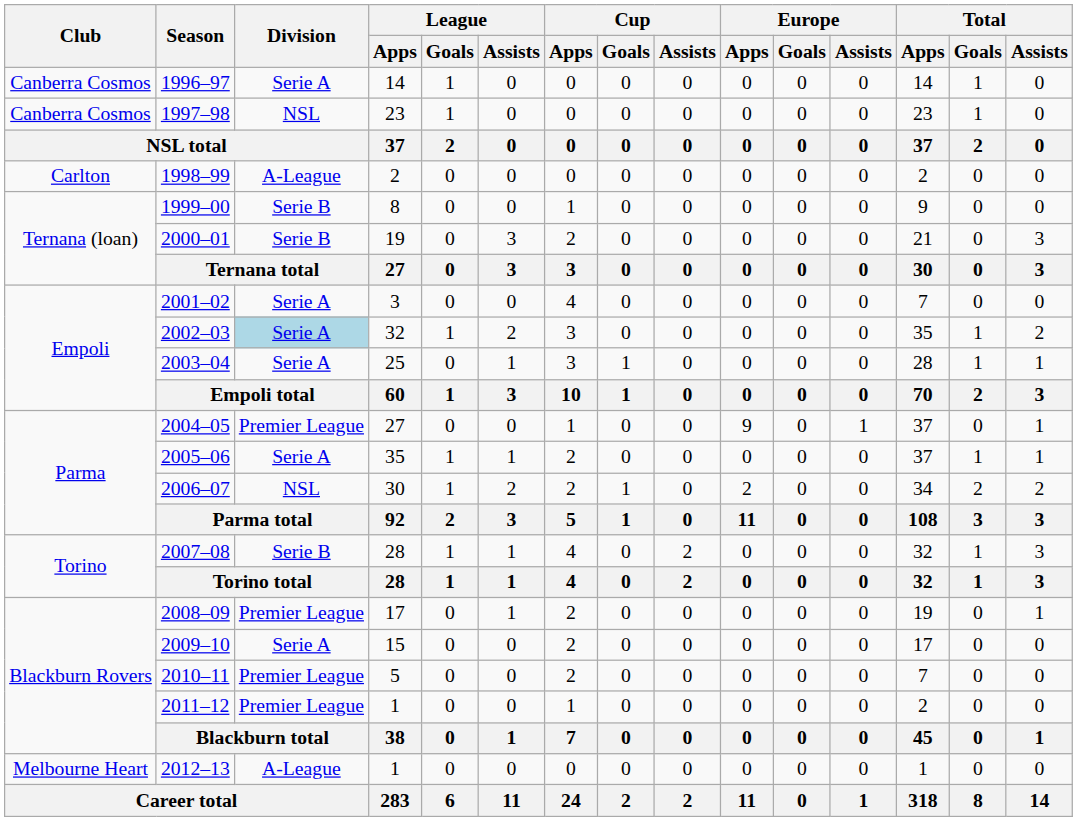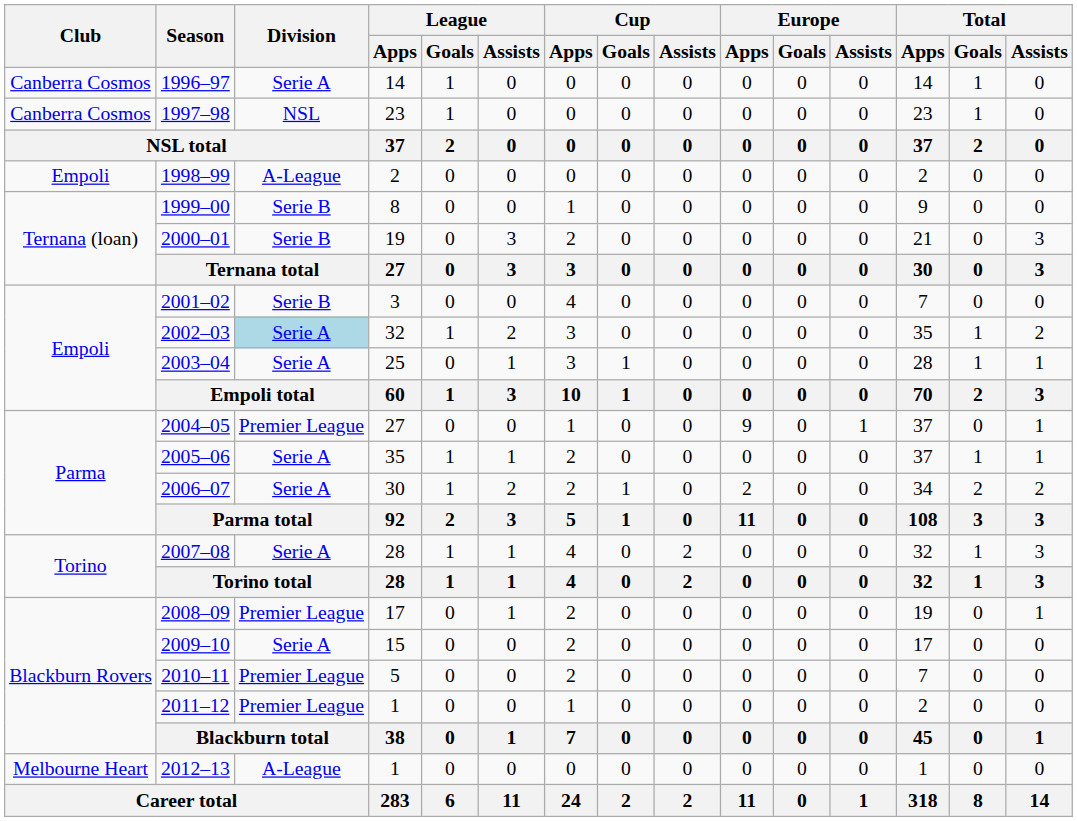1998–99 | Club: Carlton -> Empoli
2001–02 | Division: Serie A -> Serie B
2006–07 | Division: NSL -> Serie A
2007–08 | Division: Serie B -> Serie A
